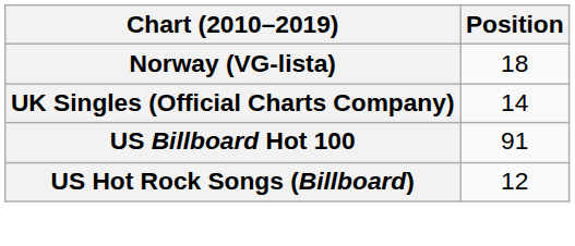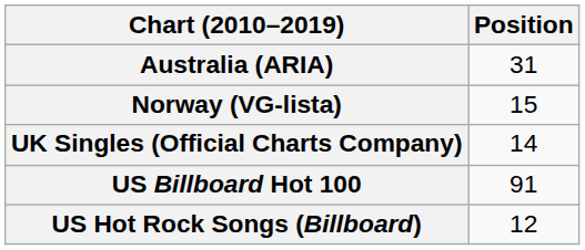+ row: Australia (ARIA) | 31
Norway (VG-lista) | Position: 18 -> 15
